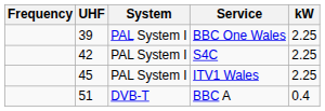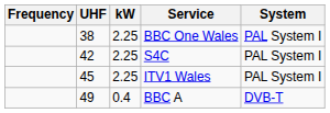columns swapped: kW <-> System
BBC One Wales | UHF: 39 -> 38
BBC A | UHF: 51 -> 49
